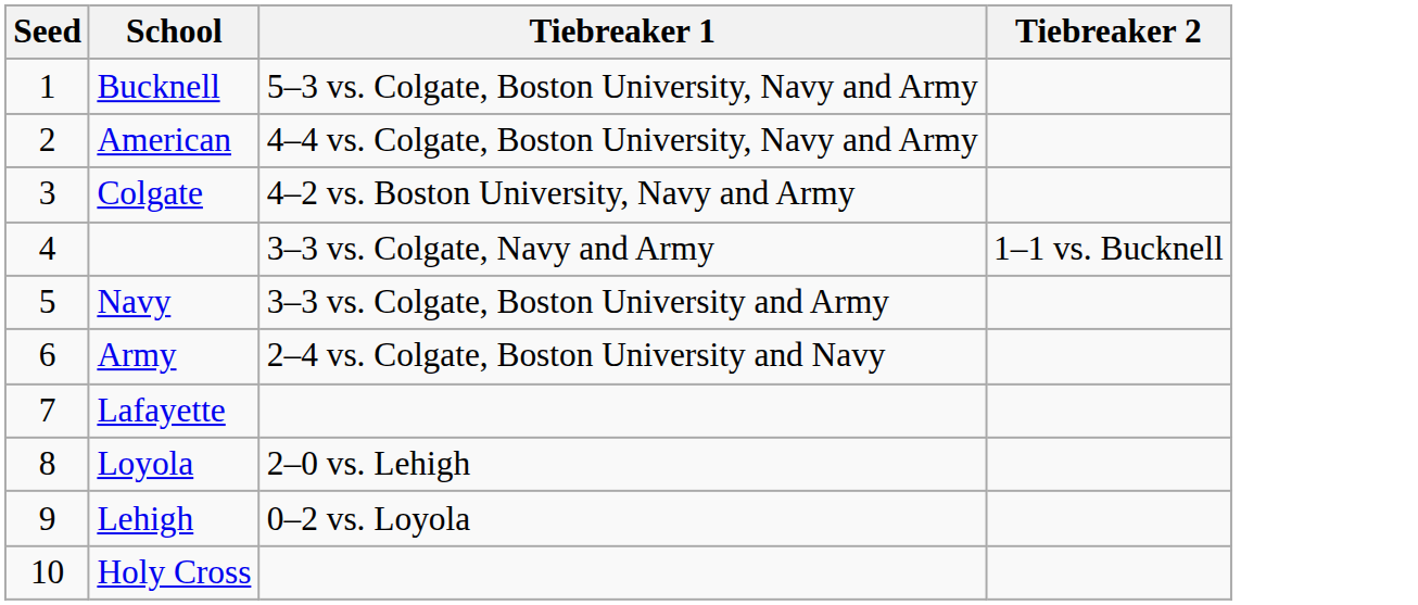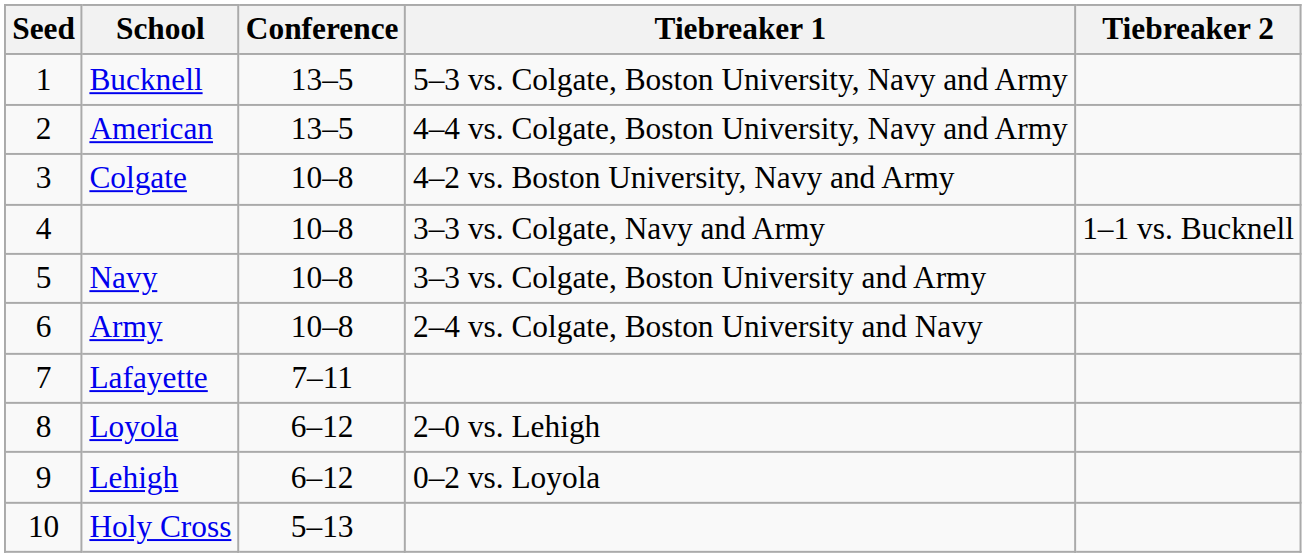+ column: Conference | 13–5 | 13–5 | 10–8 | 10–8 | 10–8 | 10–8 | 7–11 | 6–12 | 6–12 | 5–13
